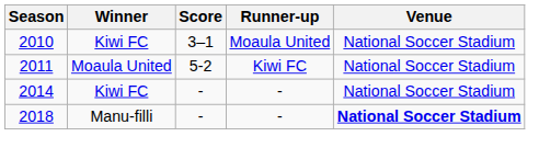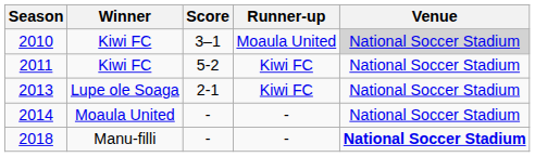2010 | Venue: no background -> lightgrey background
2011 | Winner: Moaula United -> Kiwi FC
+ row: 2013 | Lupe ole Soaga | 2-1 | Kiwi FC | National Soccer Stadium
2014 | Winner: Kiwi FC -> Moaula United
